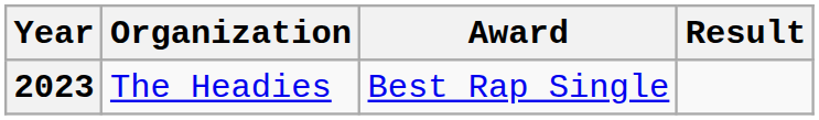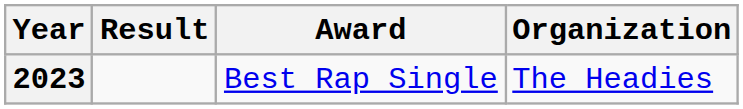columns swapped: Organization <-> Result
